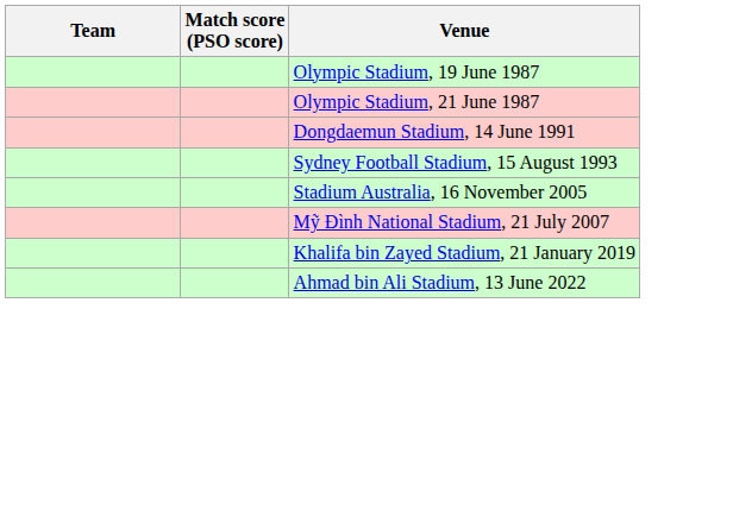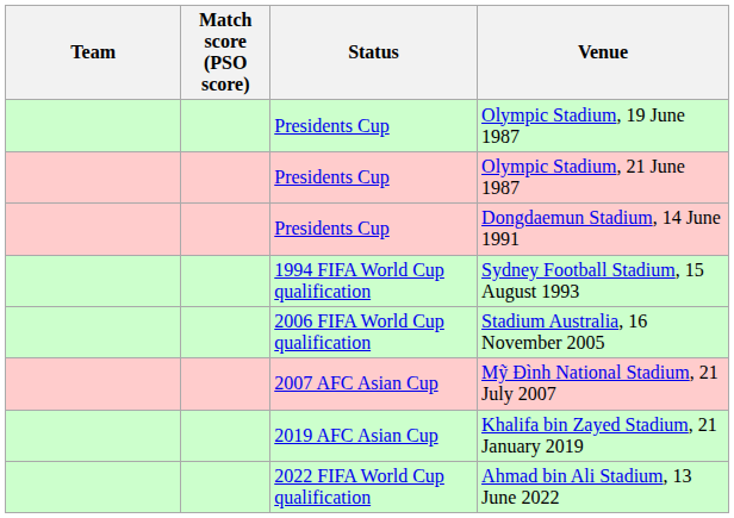+ column: Status | Presidents Cup | Presidents Cup | Presidents Cup | 1994 FIFA World Cup qualification | 2006 FIFA World Cup qualification | 2007 AFC Asian Cup | 2019 AFC Asian Cup | 2022 FIFA World Cup qualification
